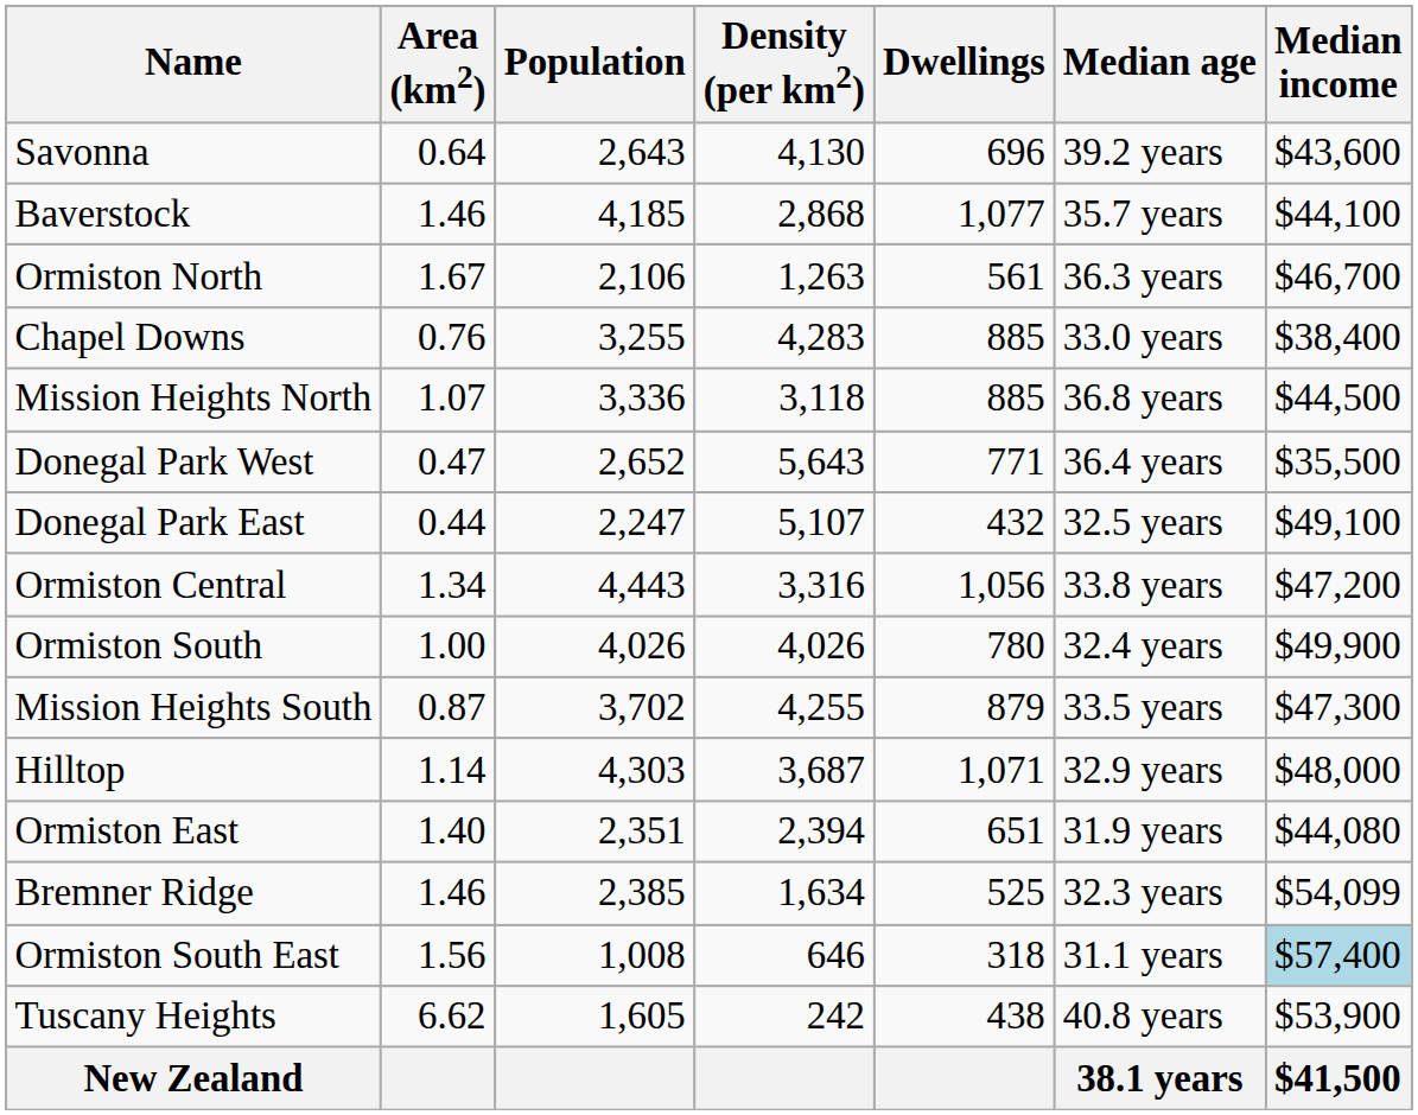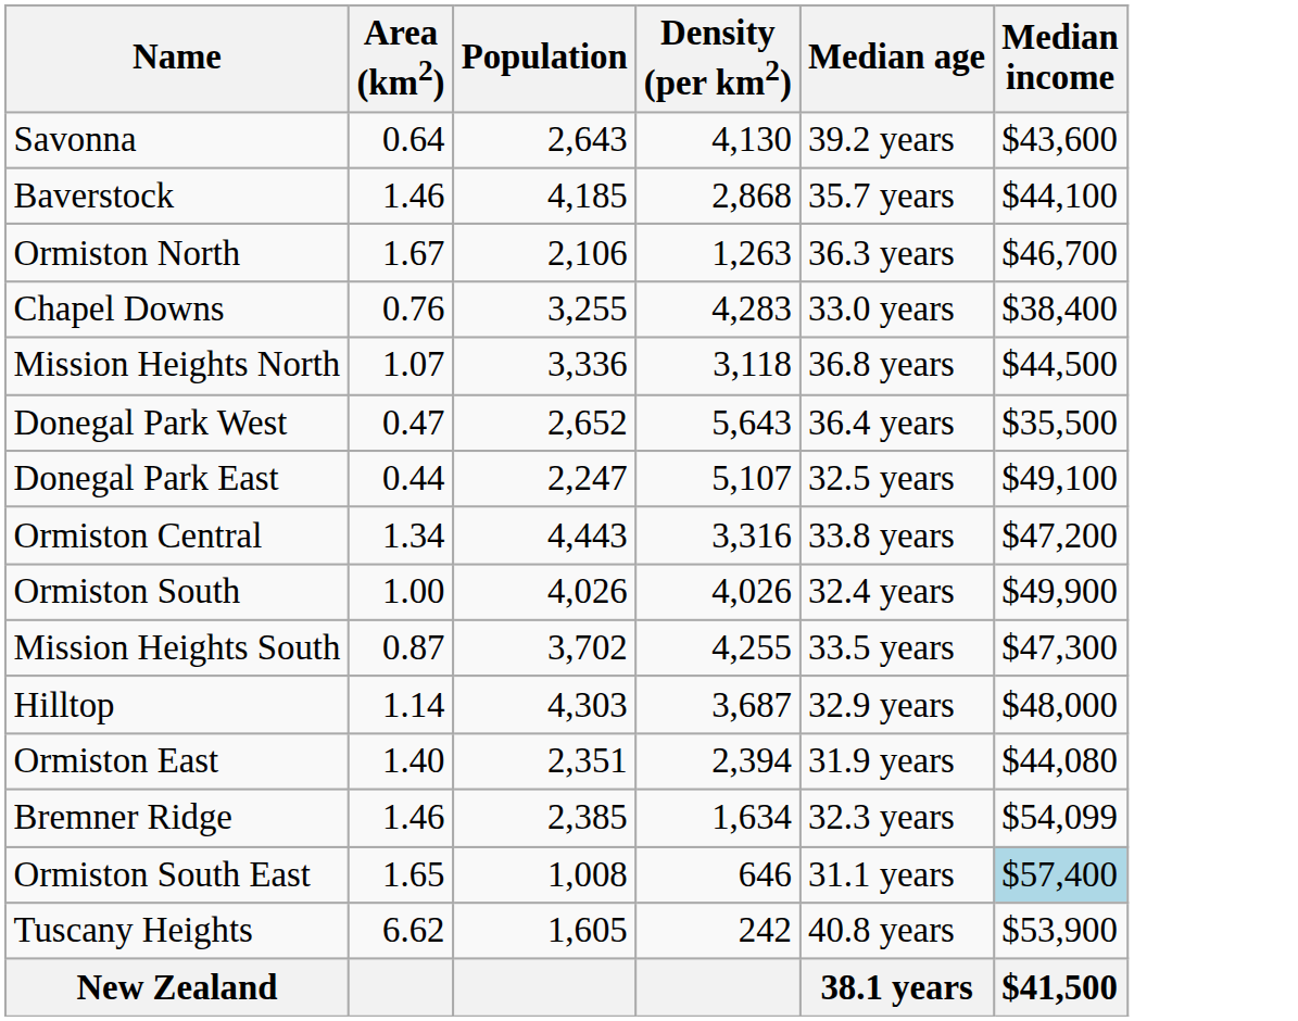- column: Dwellings | 696 | 1,077 | 561 | 885 | 885 | 771 | 432 | 1,056 | 780 | 879 | 1,071 | 651 | 525 | 318 | 438
Ormiston South East | Area (km2): 1.56 -> 1.65
